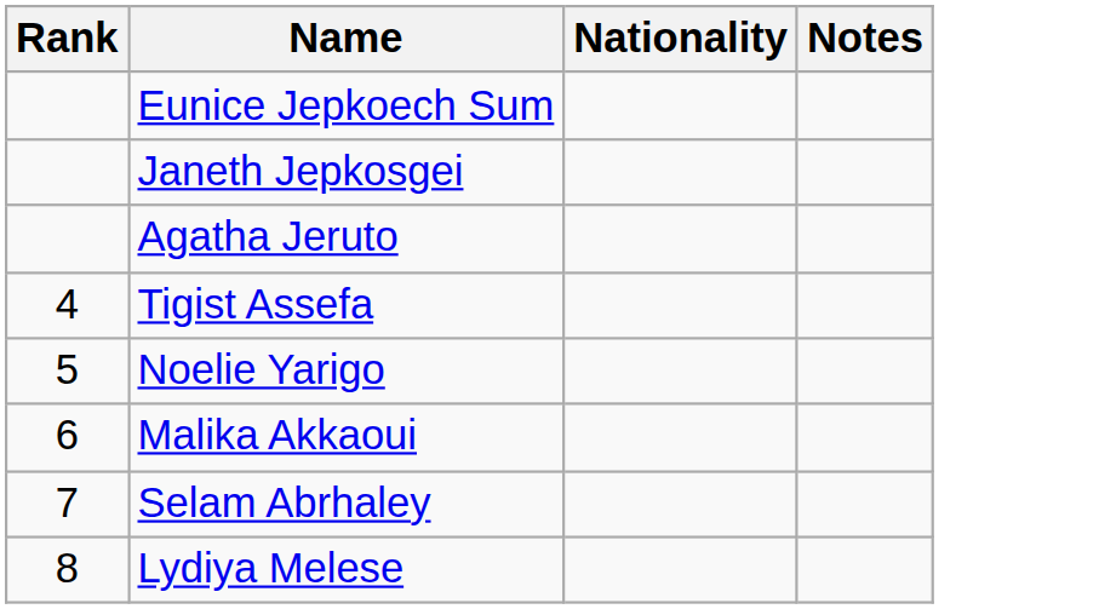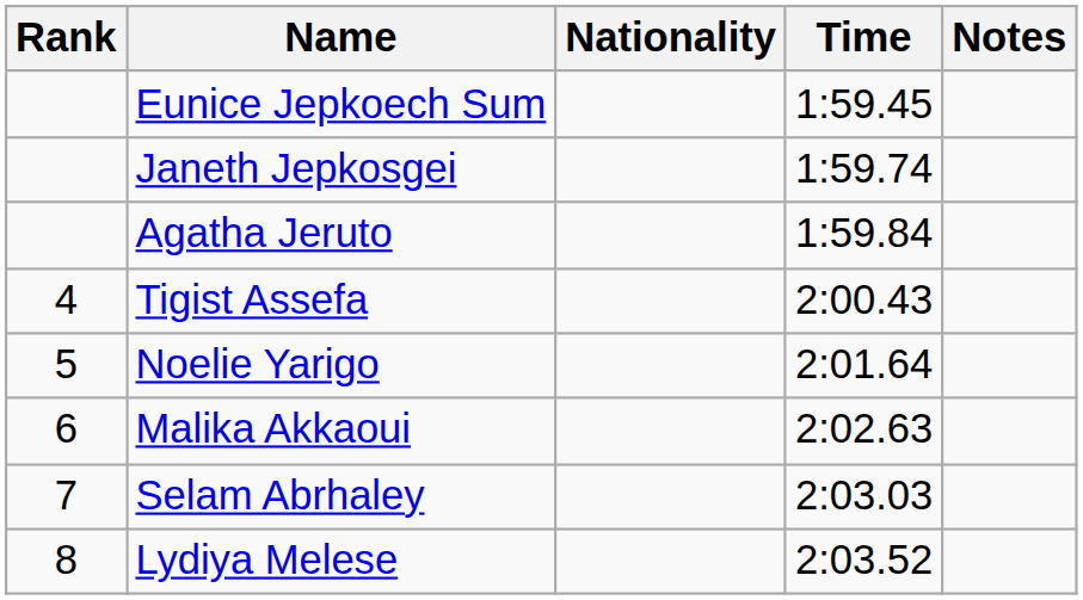+ column: Time | 1:59.45 | 1:59.74 | 1:59.84 | 2:00.43 | 2:01.64 | 2:02.63 | 2:03.03 | 2:03.52
